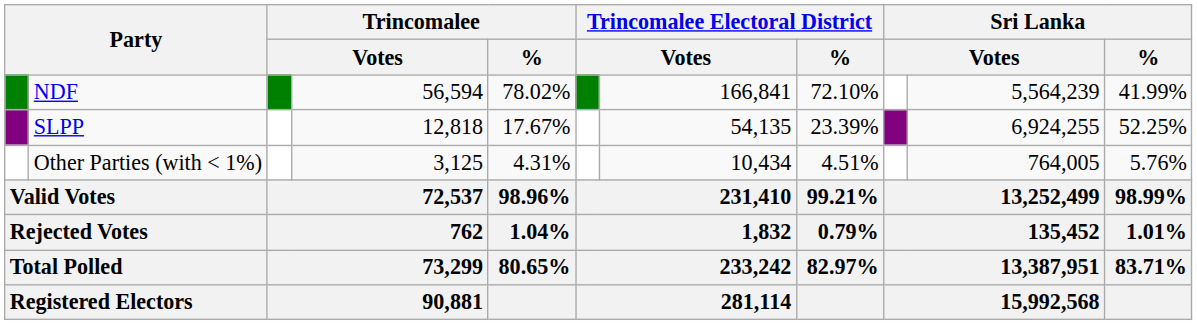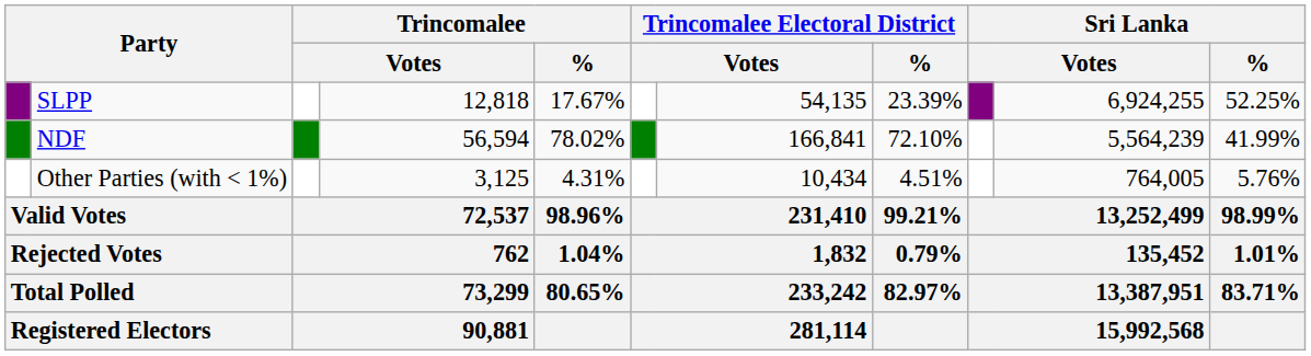rows swapped: NDF <-> SLPP
